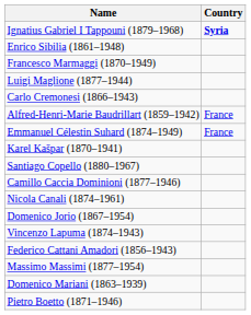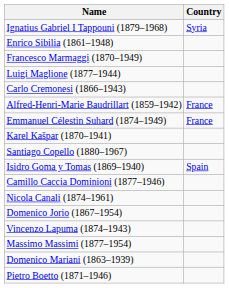Ignatius Gabriel I Tappouni (1879–1968) | Country: bold -> normal
+ row: Isidro Goma y Tomas (1869–1940) | Spain
- row: Federico Cattani Amadori (1856–1943)
